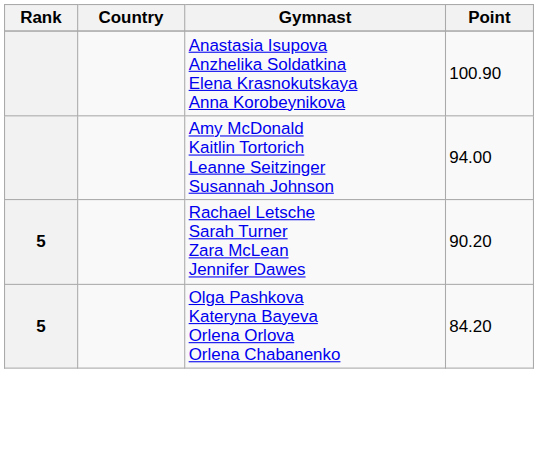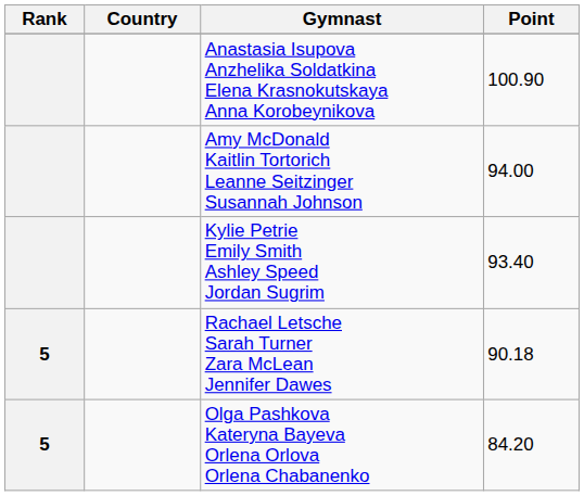+ row: Kylie Petrie Emily Smith Ashley Speed Jordan Sugrim | 93.40
Rachael Letsche Sarah Turner Zara McLean Jennifer Dawes | Point: 90.20 -> 90.18
